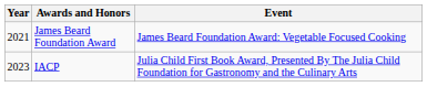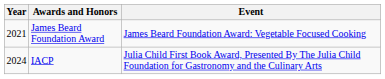IACP | Year: 2023 -> 2024
